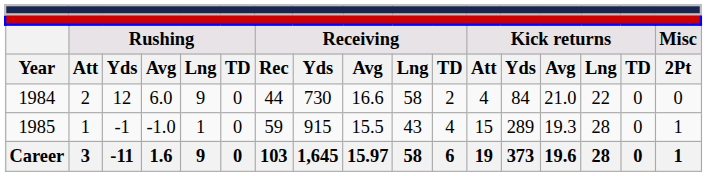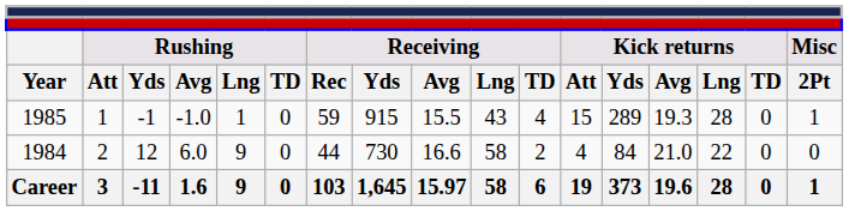rows swapped: 1984 <-> 1985
